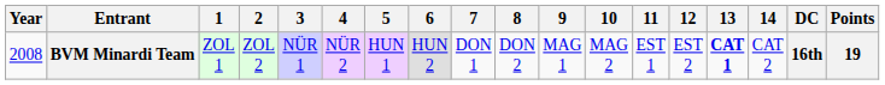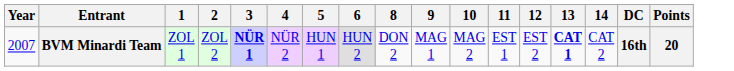- column: 7 | DON 1
BVM Minardi Team | Year: 2008 -> 2007
BVM Minardi Team | 3: normal -> bold
BVM Minardi Team | Points: 19 -> 20
